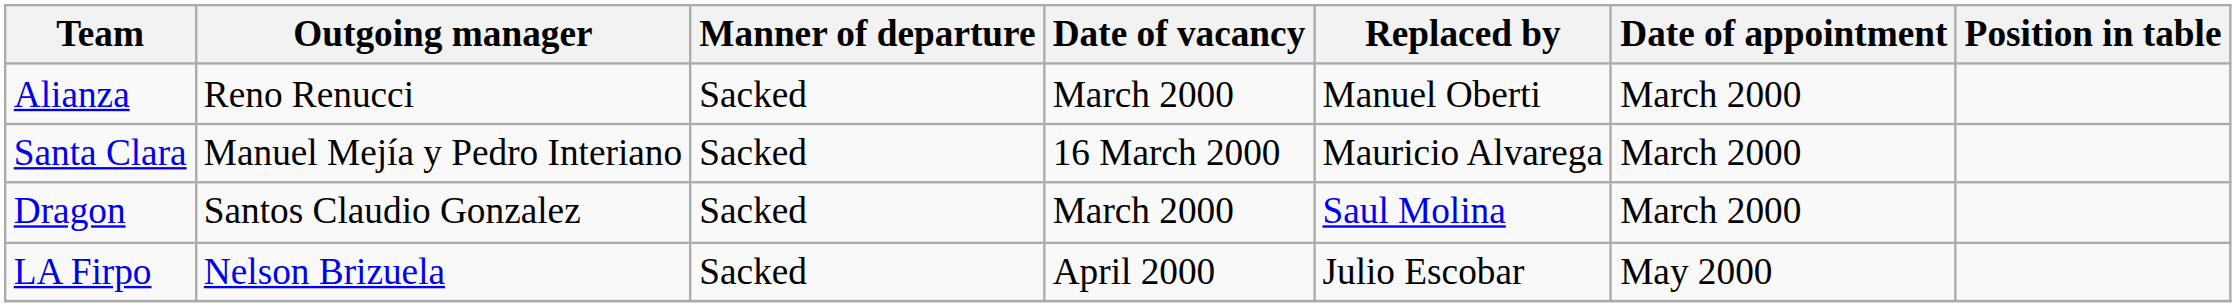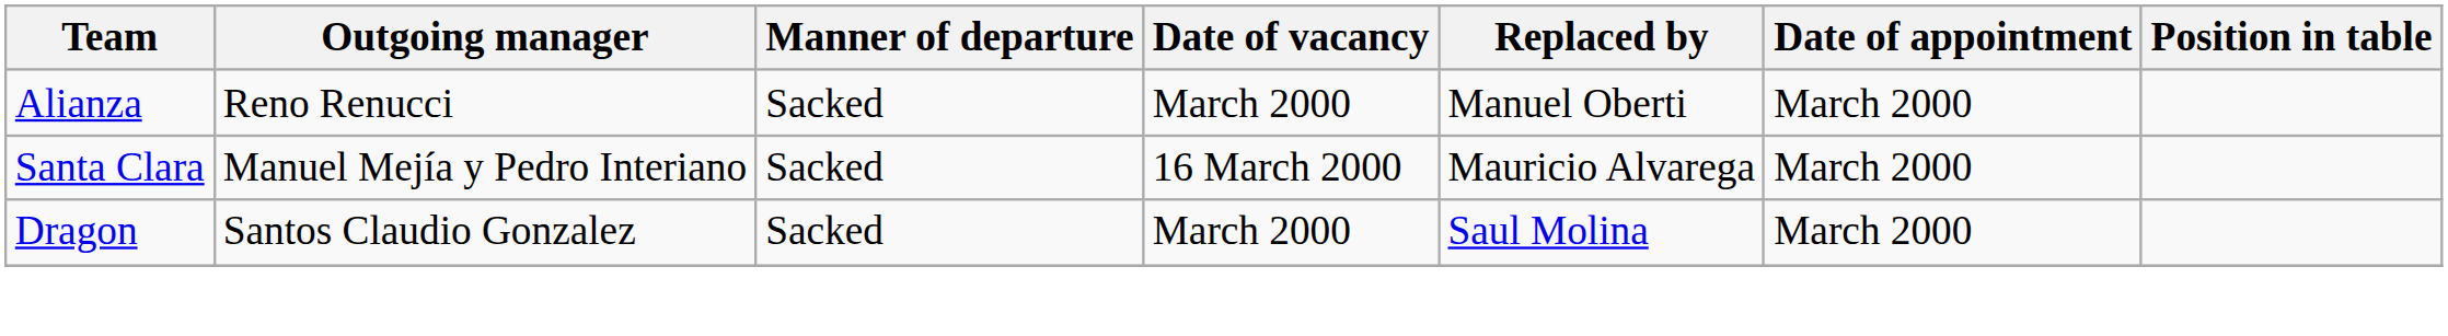- row: LA Firpo | Nelson Brizuela | Sacked | April 2000 | Julio Escobar | May 2000
